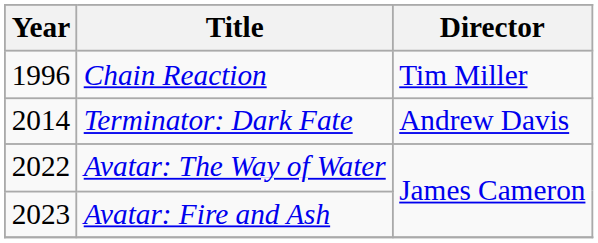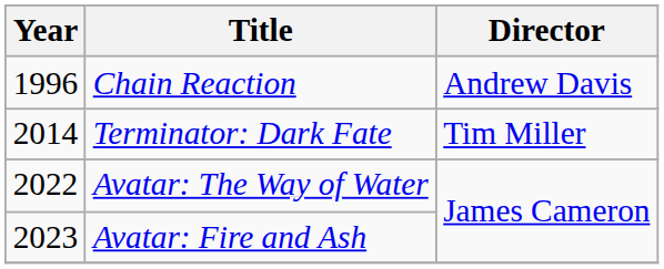Chain Reaction | Director: Tim Miller -> Andrew Davis
Terminator: Dark Fate | Director: Andrew Davis -> Tim Miller
